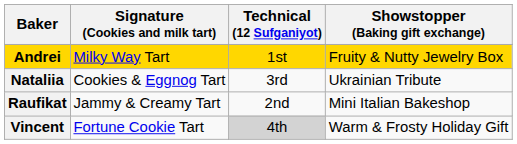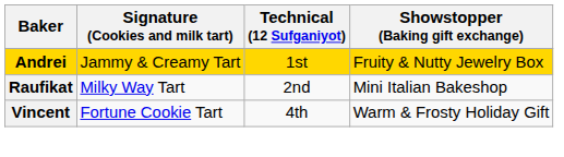Andrei | Signature (Cookies and milk tart): Milky Way Tart -> Jammy & Creamy Tart
- row: Nataliia | Cookies & Eggnog Tart | 3rd | Ukrainian Tribute
Raufikat | Signature (Cookies and milk tart): Jammy & Creamy Tart -> Milky Way Tart
Vincent | Technical (12 Sufganiyot): lightgrey background -> no background
